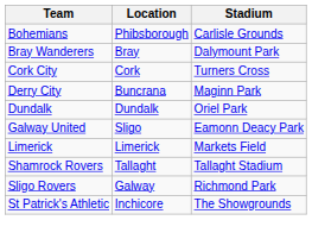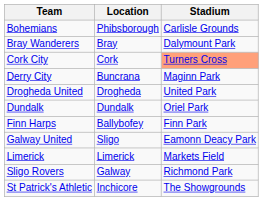Cork City | Stadium: no background -> lightsalmon background
+ row: Drogheda United | Drogheda | United Park
+ row: Finn Harps | Ballybofey | Finn Park
- row: Shamrock Rovers | Tallaght | Tallaght Stadium
